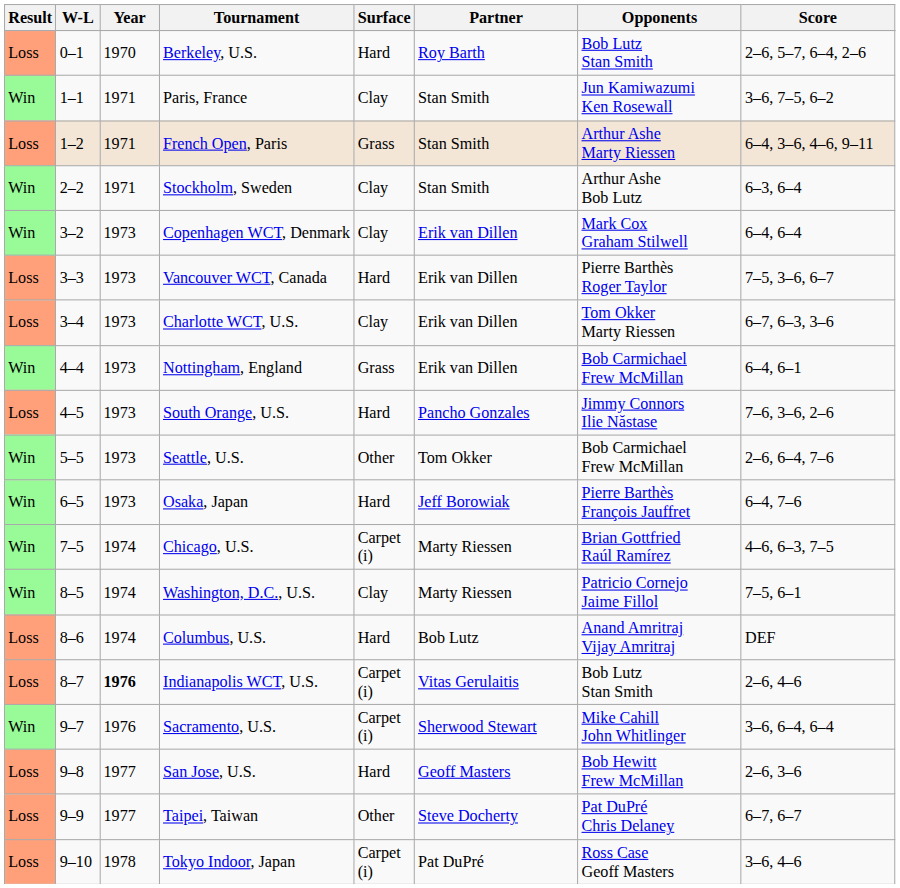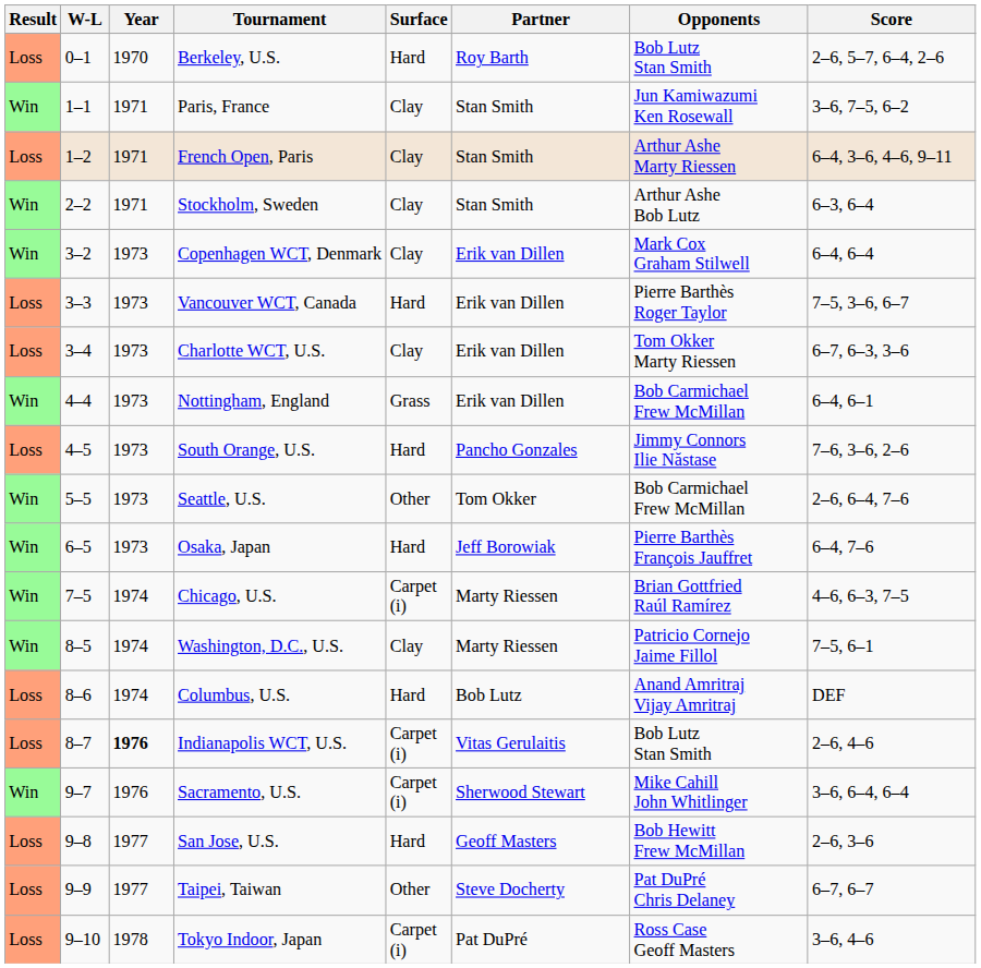French Open, Paris | Surface: Grass -> Clay
